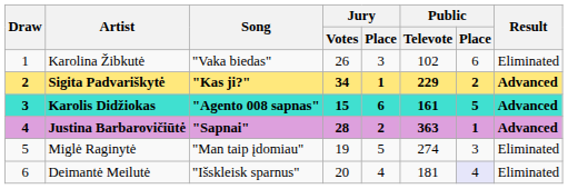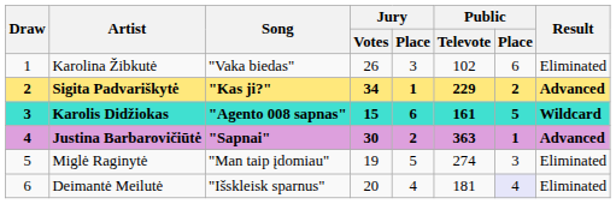Karolis Didžiokas | Result: Advanced -> Wildcard
Justina Barbarovičiūtė | Jury / Votes: 28 -> 30
